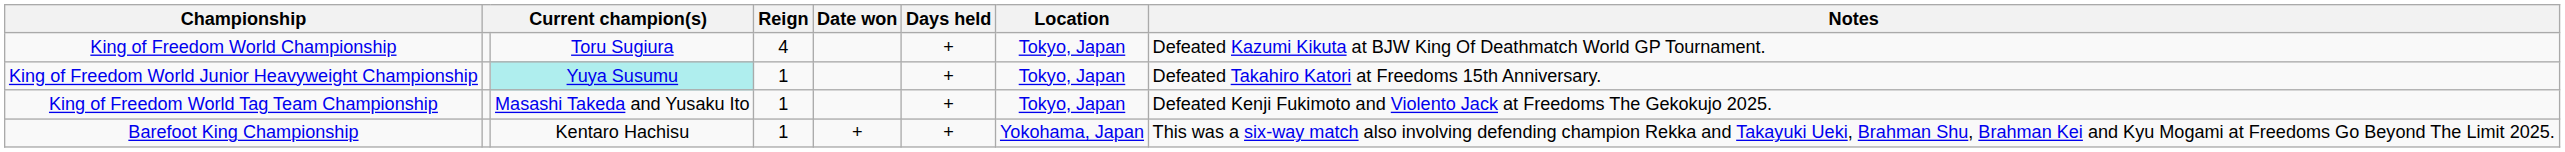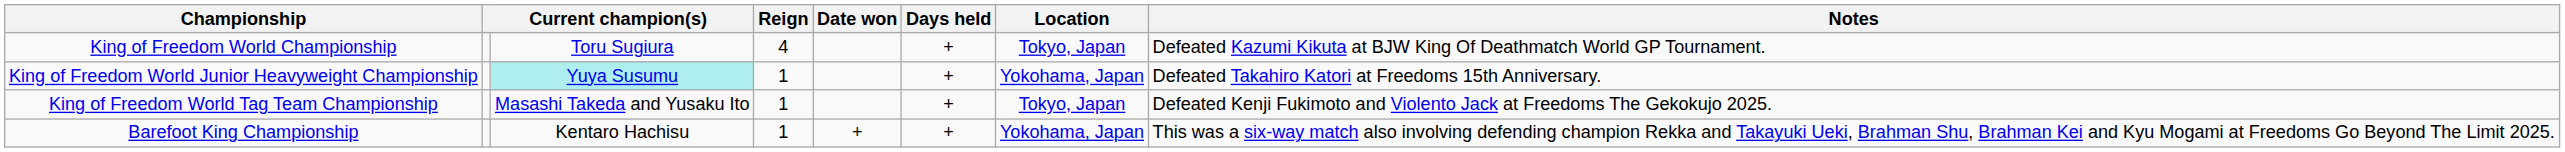King of Freedom World Junior Heavyweight Championship | Location: Tokyo, Japan -> Yokohama, Japan
